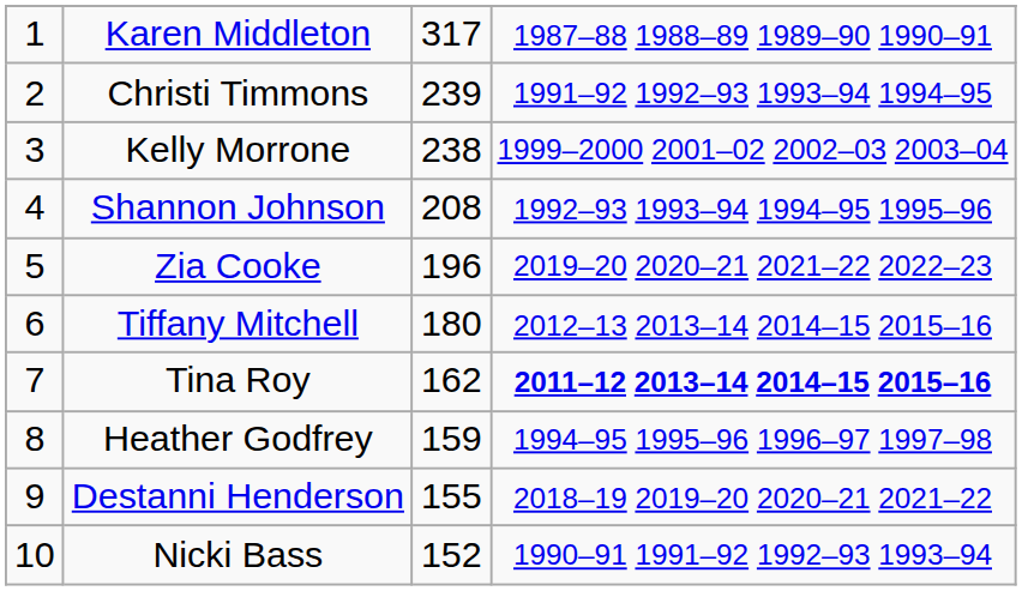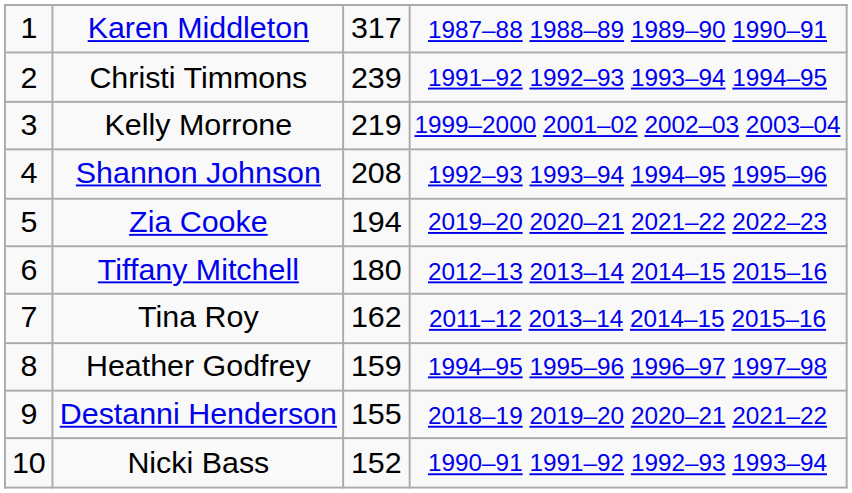Kelly Morrone | column 3: 238 -> 219
Zia Cooke | column 3: 196 -> 194
Tina Roy | column 4: bold -> normal
